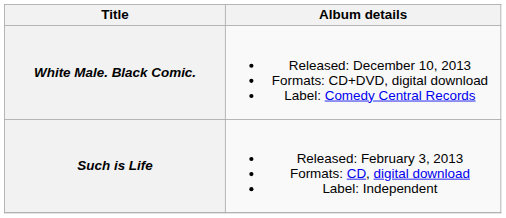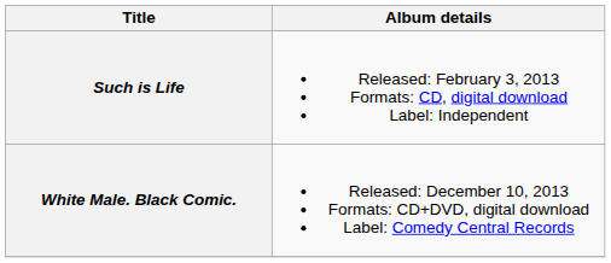rows swapped: Such is Life <-> White Male. Black Comic.
